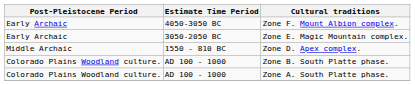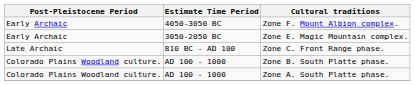- row: Middle Archaic | 1550 - 810 BC | Zone D. Apex complex.
+ row: Late Archaic | 810 BC - AD 100 | Zone C. Front Range phase.
